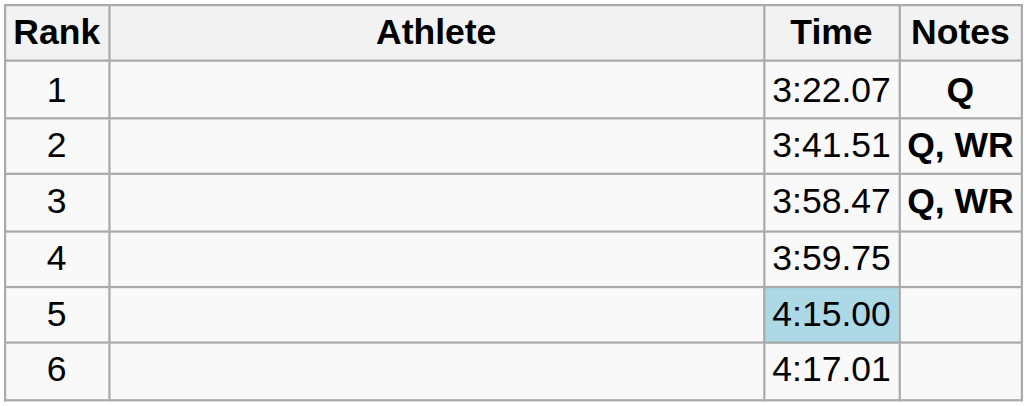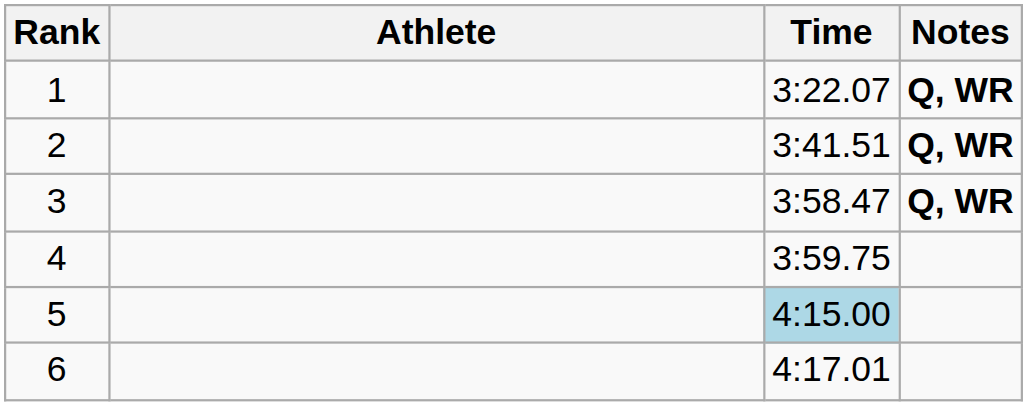1 | Notes: Q -> Q, WR
